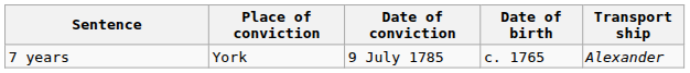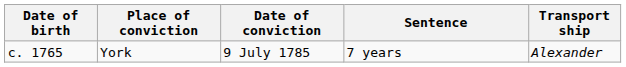columns swapped: Date of birth <-> Sentence
